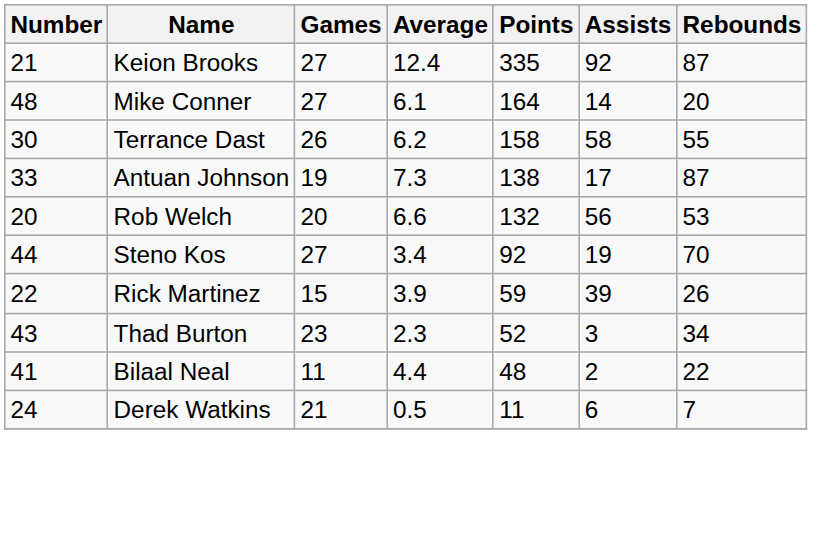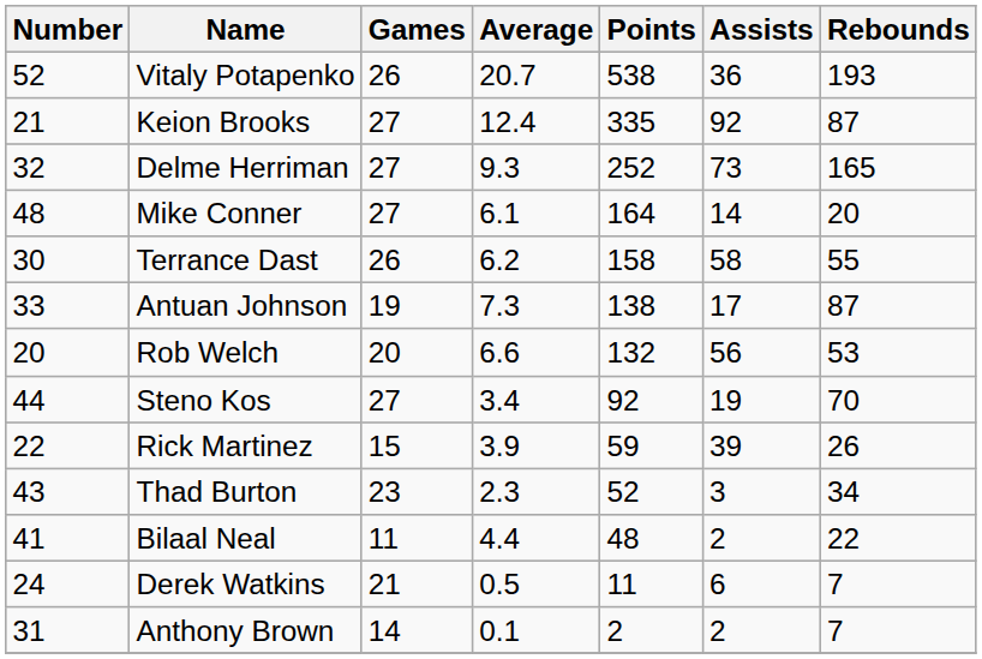+ row: 52 | Vitaly Potapenko | 26 | 20.7 | 538 | 36 | 193
+ row: 32 | Delme Herriman | 27 | 9.3 | 252 | 73 | 165
+ row: 31 | Anthony Brown | 14 | 0.1 | 2 | 2 | 7
